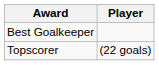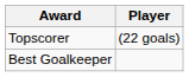rows swapped: Best Goalkeeper <-> Topscorer
